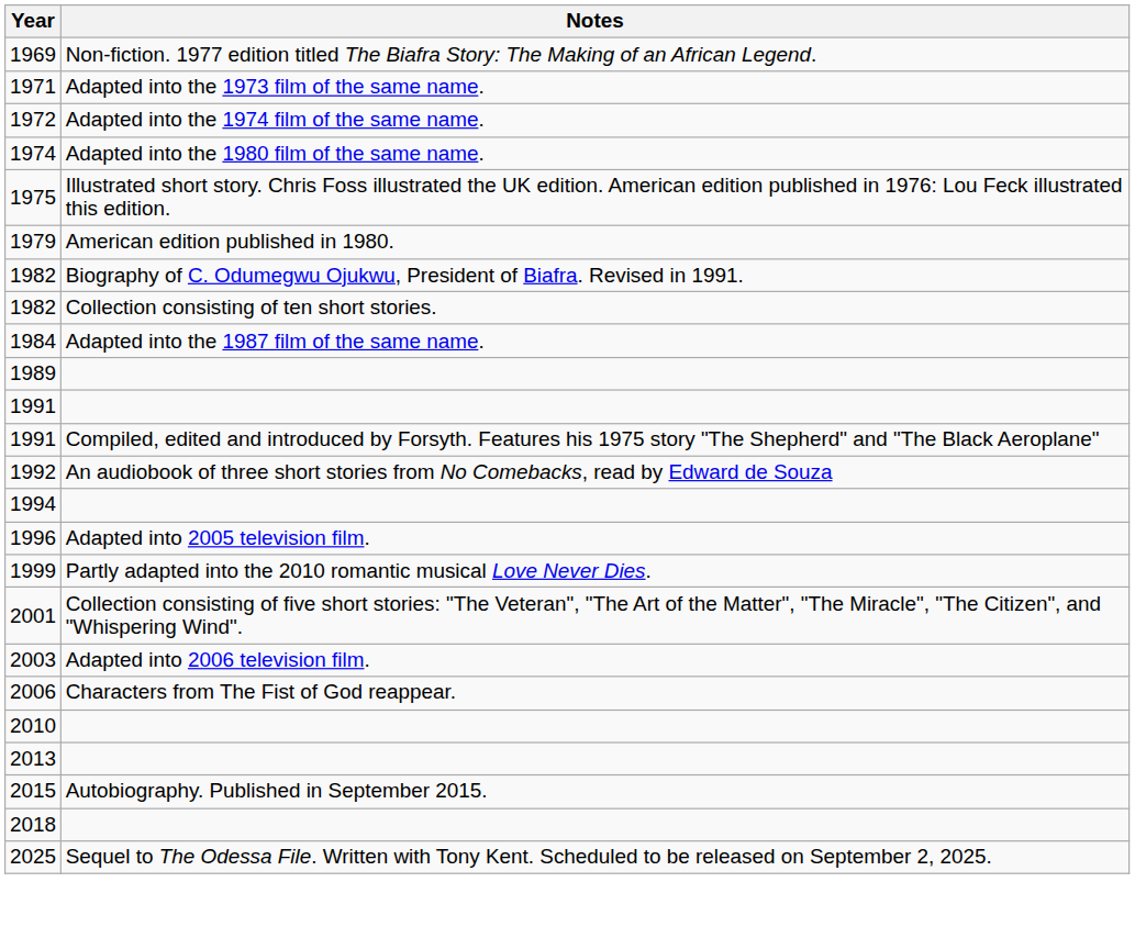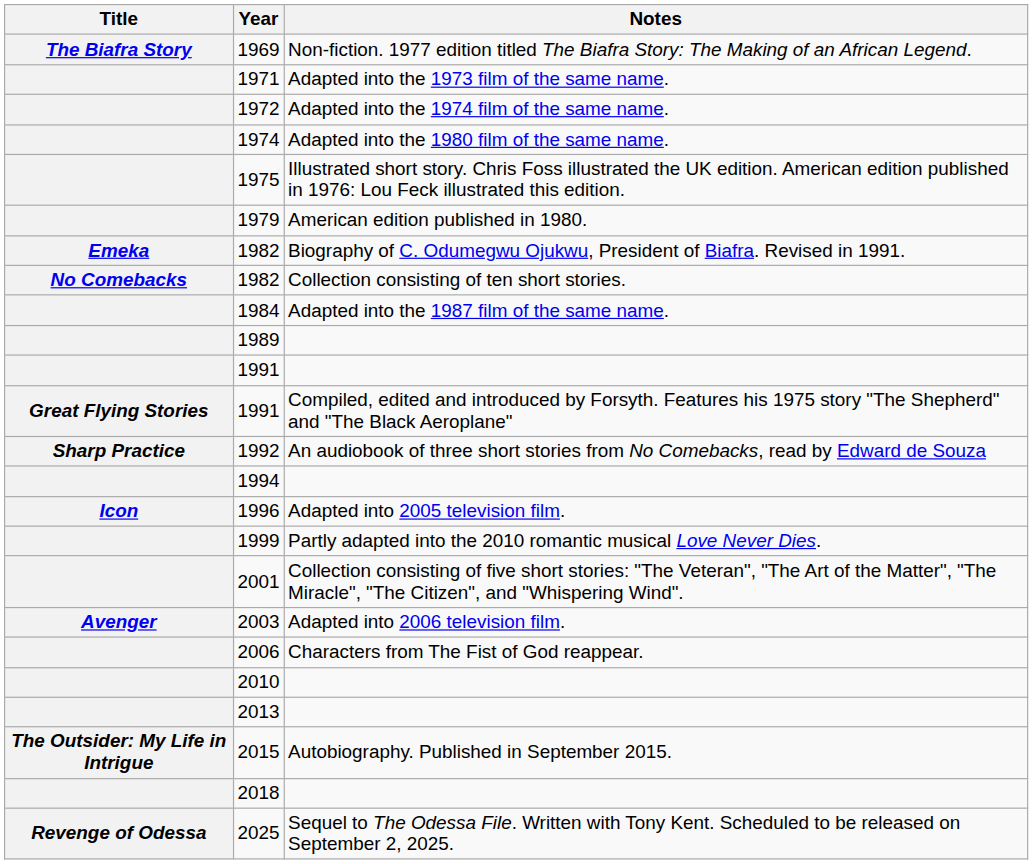+ column: Title | The Biafra Story | Emeka | No Comebacks | Great Flying Stories | Sharp Practice | Icon | Avenger | The Outsider: My Life in Intrigue | Revenge of Odessa
